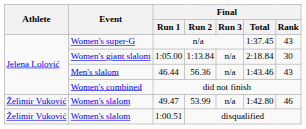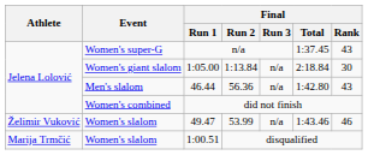56.36 | Final / Total: 1:43.46 -> 1:42.80
53.99 | Final / Total: 1:42.80 -> 1:43.46
disqualified | Athlete: Želimir Vuković -> Marija Trmčić
